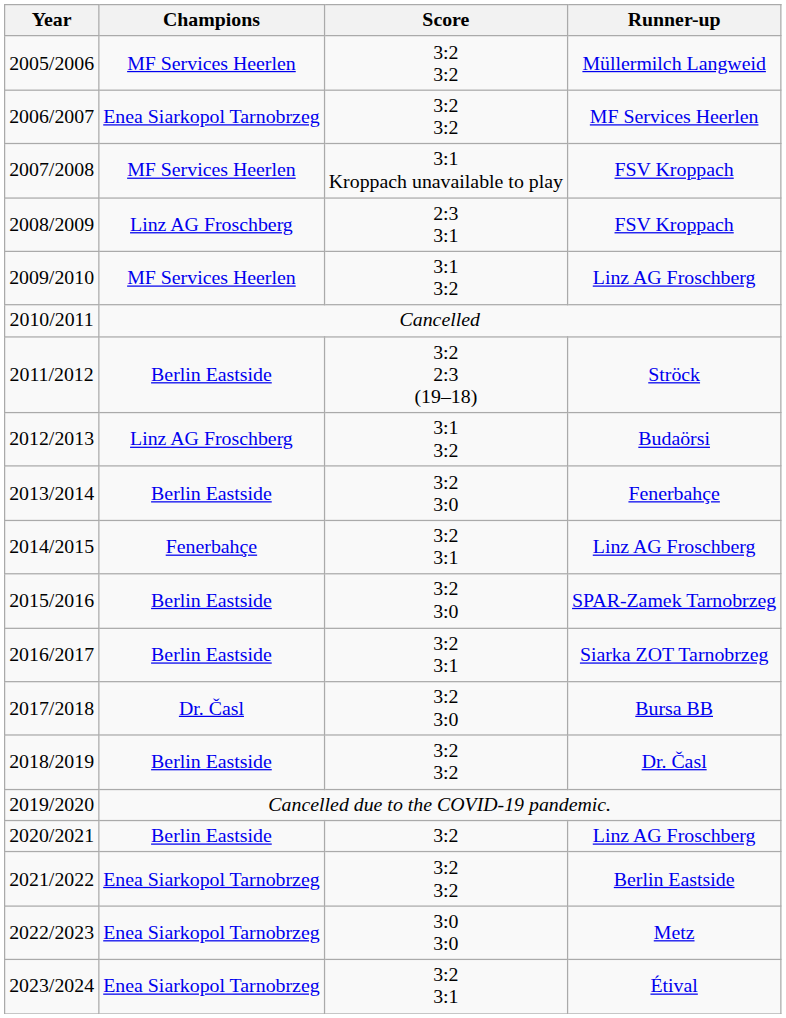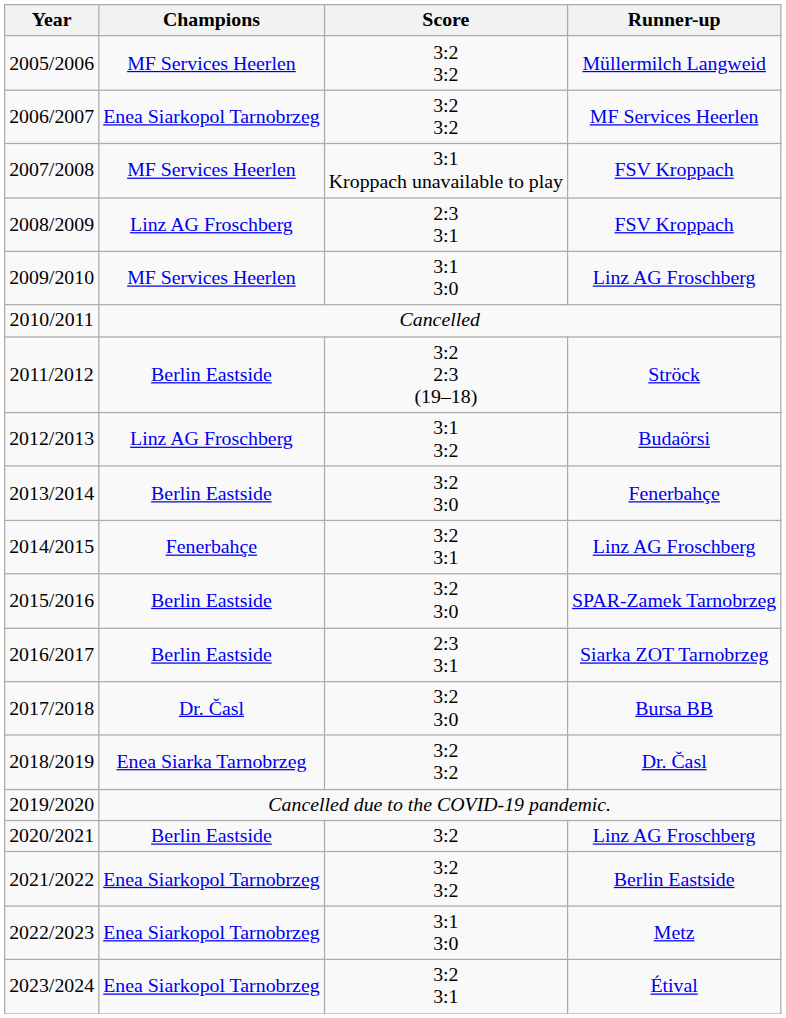2009/2010 | Score: 3:1 3:2 -> 3:1 3:0
2016/2017 | Score: 3:2 3:1 -> 2:3 3:1
2018/2019 | Champions: Berlin Eastside -> Enea Siarka Tarnobrzeg
2022/2023 | Score: 3:0 3:0 -> 3:1 3:0
